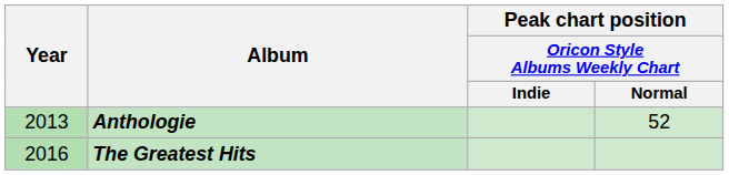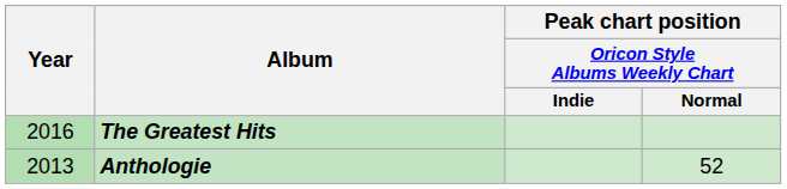rows swapped: Anthologie <-> The Greatest Hits
